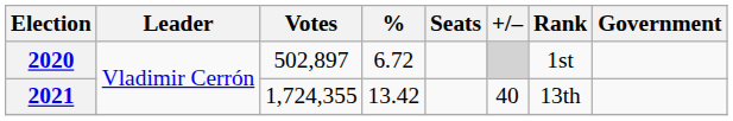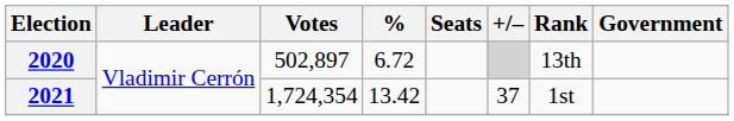2020 | Rank: 1st -> 13th
2021 | Votes: 1,724,355 -> 1,724,354
2021 | +/–: 40 -> 37
2021 | Rank: 13th -> 1st
